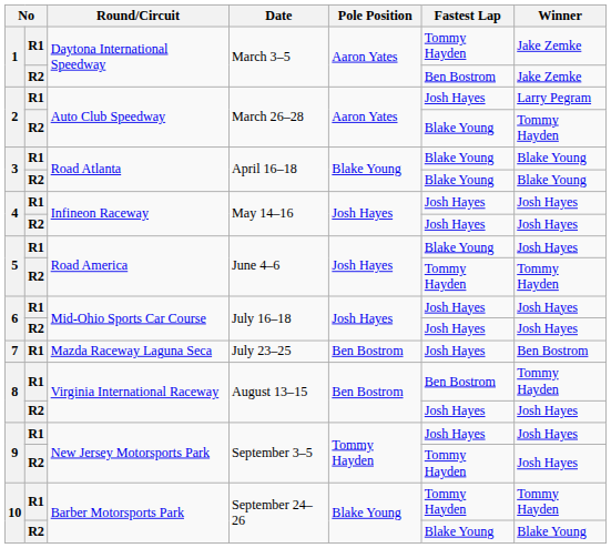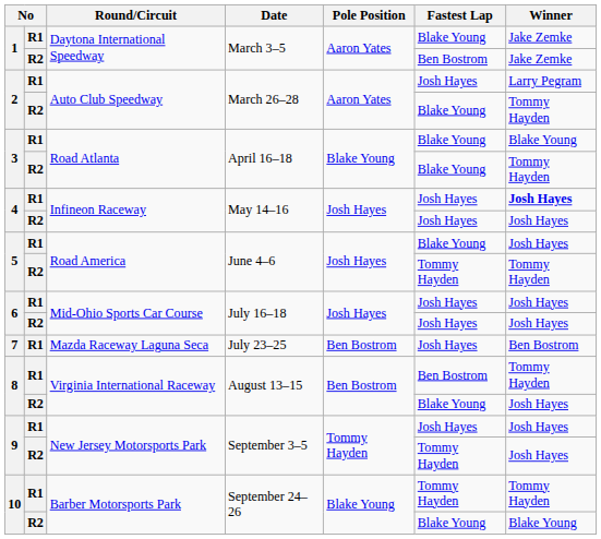1 / R1 | Fastest Lap: Tommy Hayden -> Blake Young
3 / R2 | Winner: Blake Young -> Tommy Hayden
4 / R1 | Winner: normal -> bold
8 / R2 | Fastest Lap: Josh Hayes -> Blake Young
